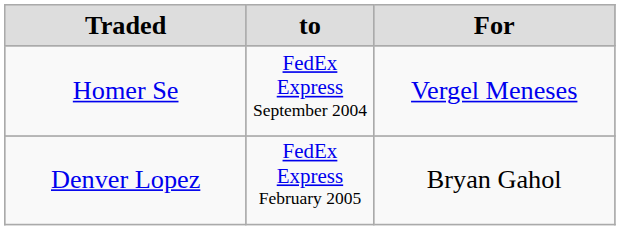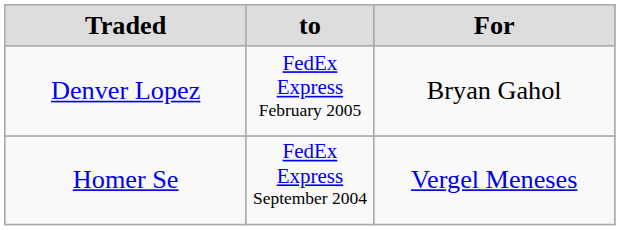rows swapped: Homer Se <-> Denver Lopez
